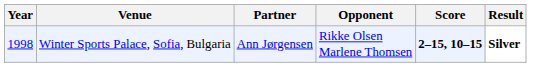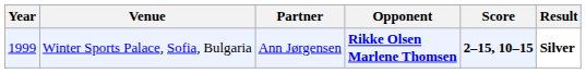Winter Sports Palace, Sofia, Bulgaria | Year: 1998 -> 1999
Winter Sports Palace, Sofia, Bulgaria | Opponent: normal -> bold
